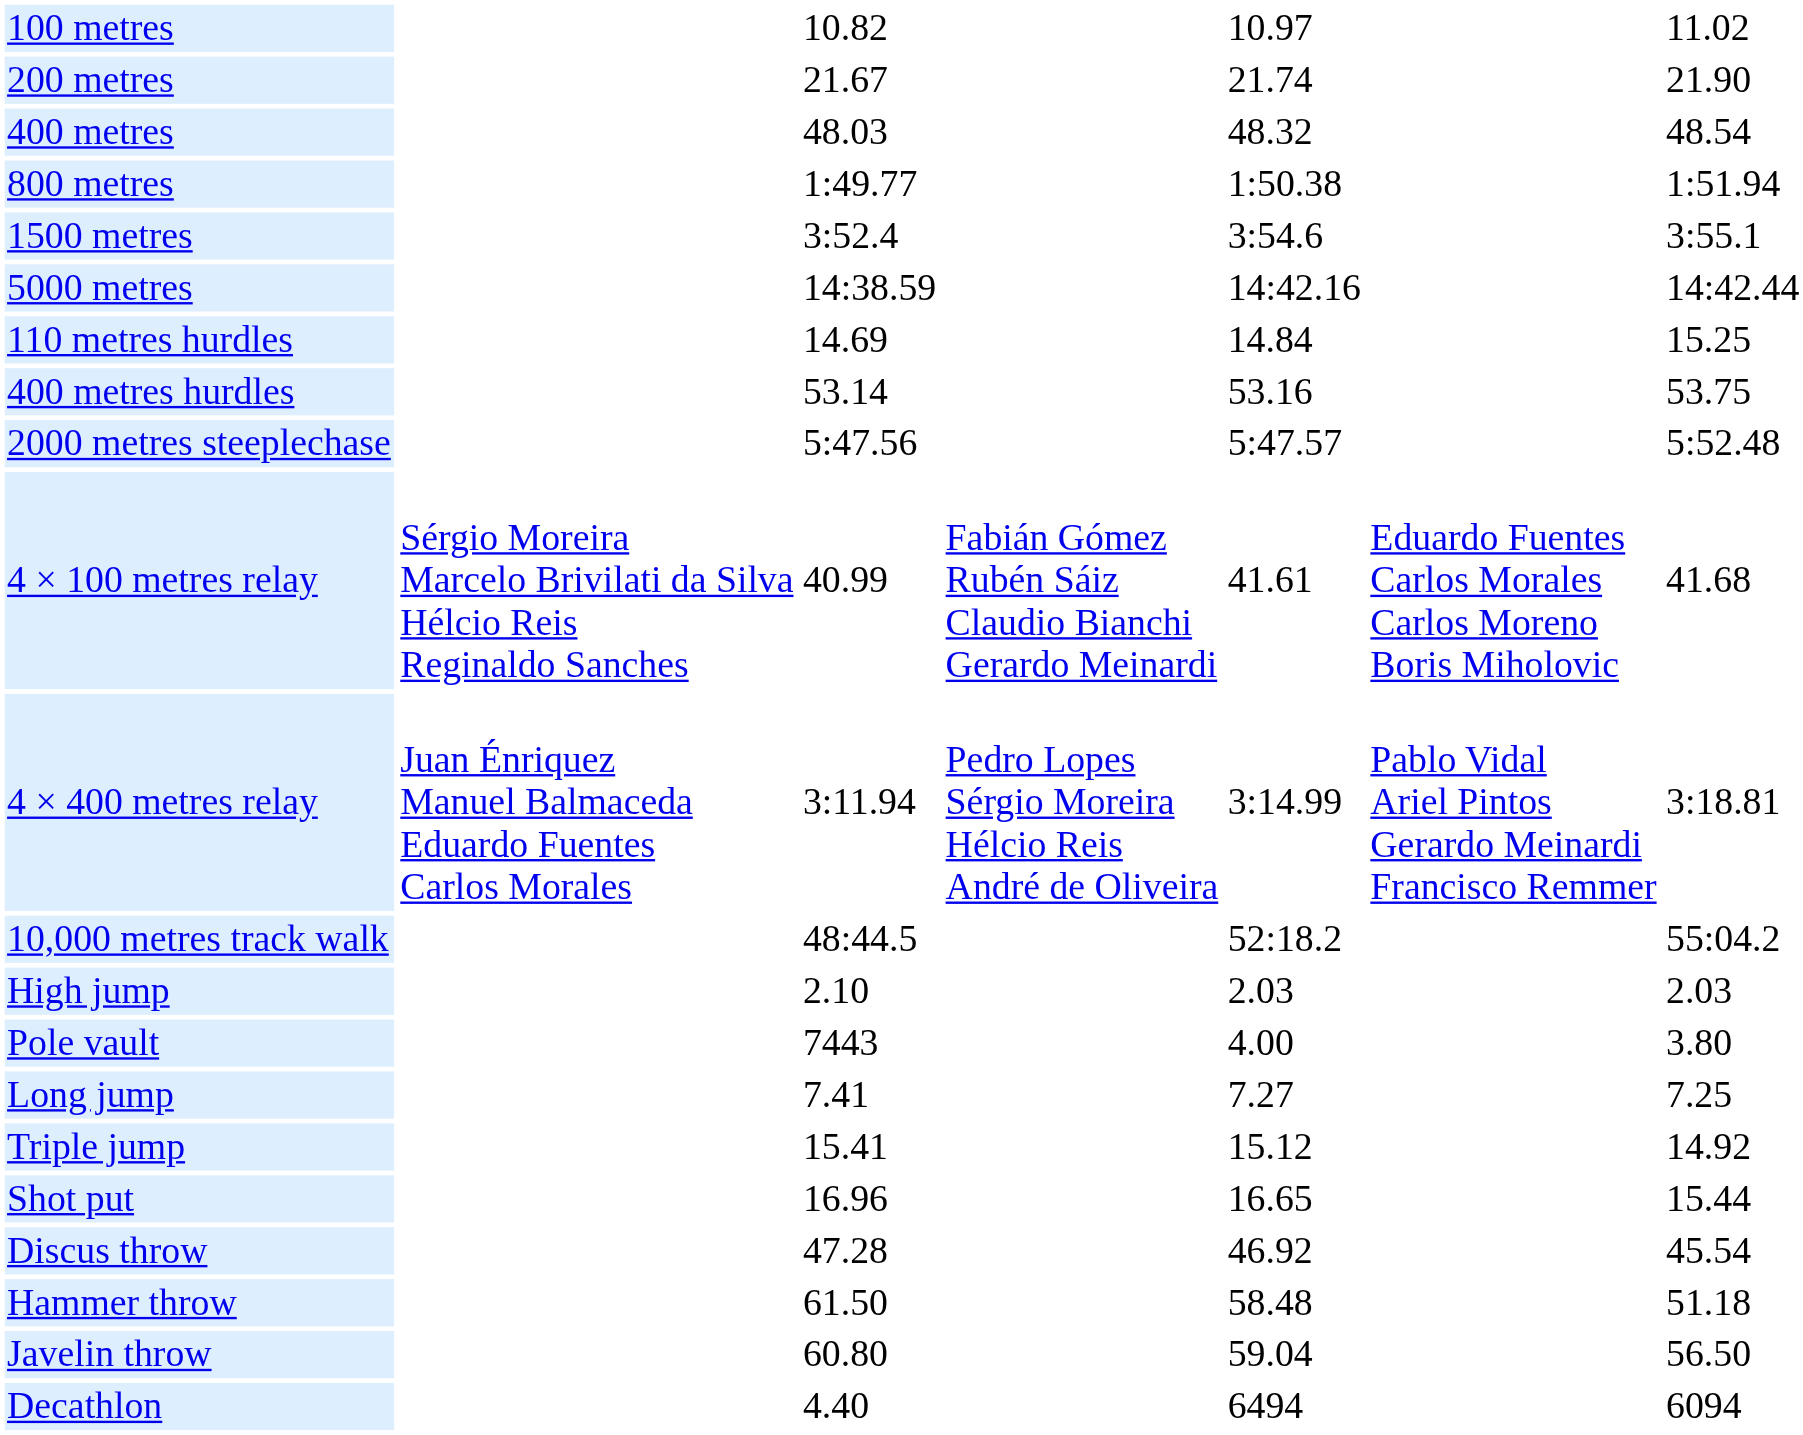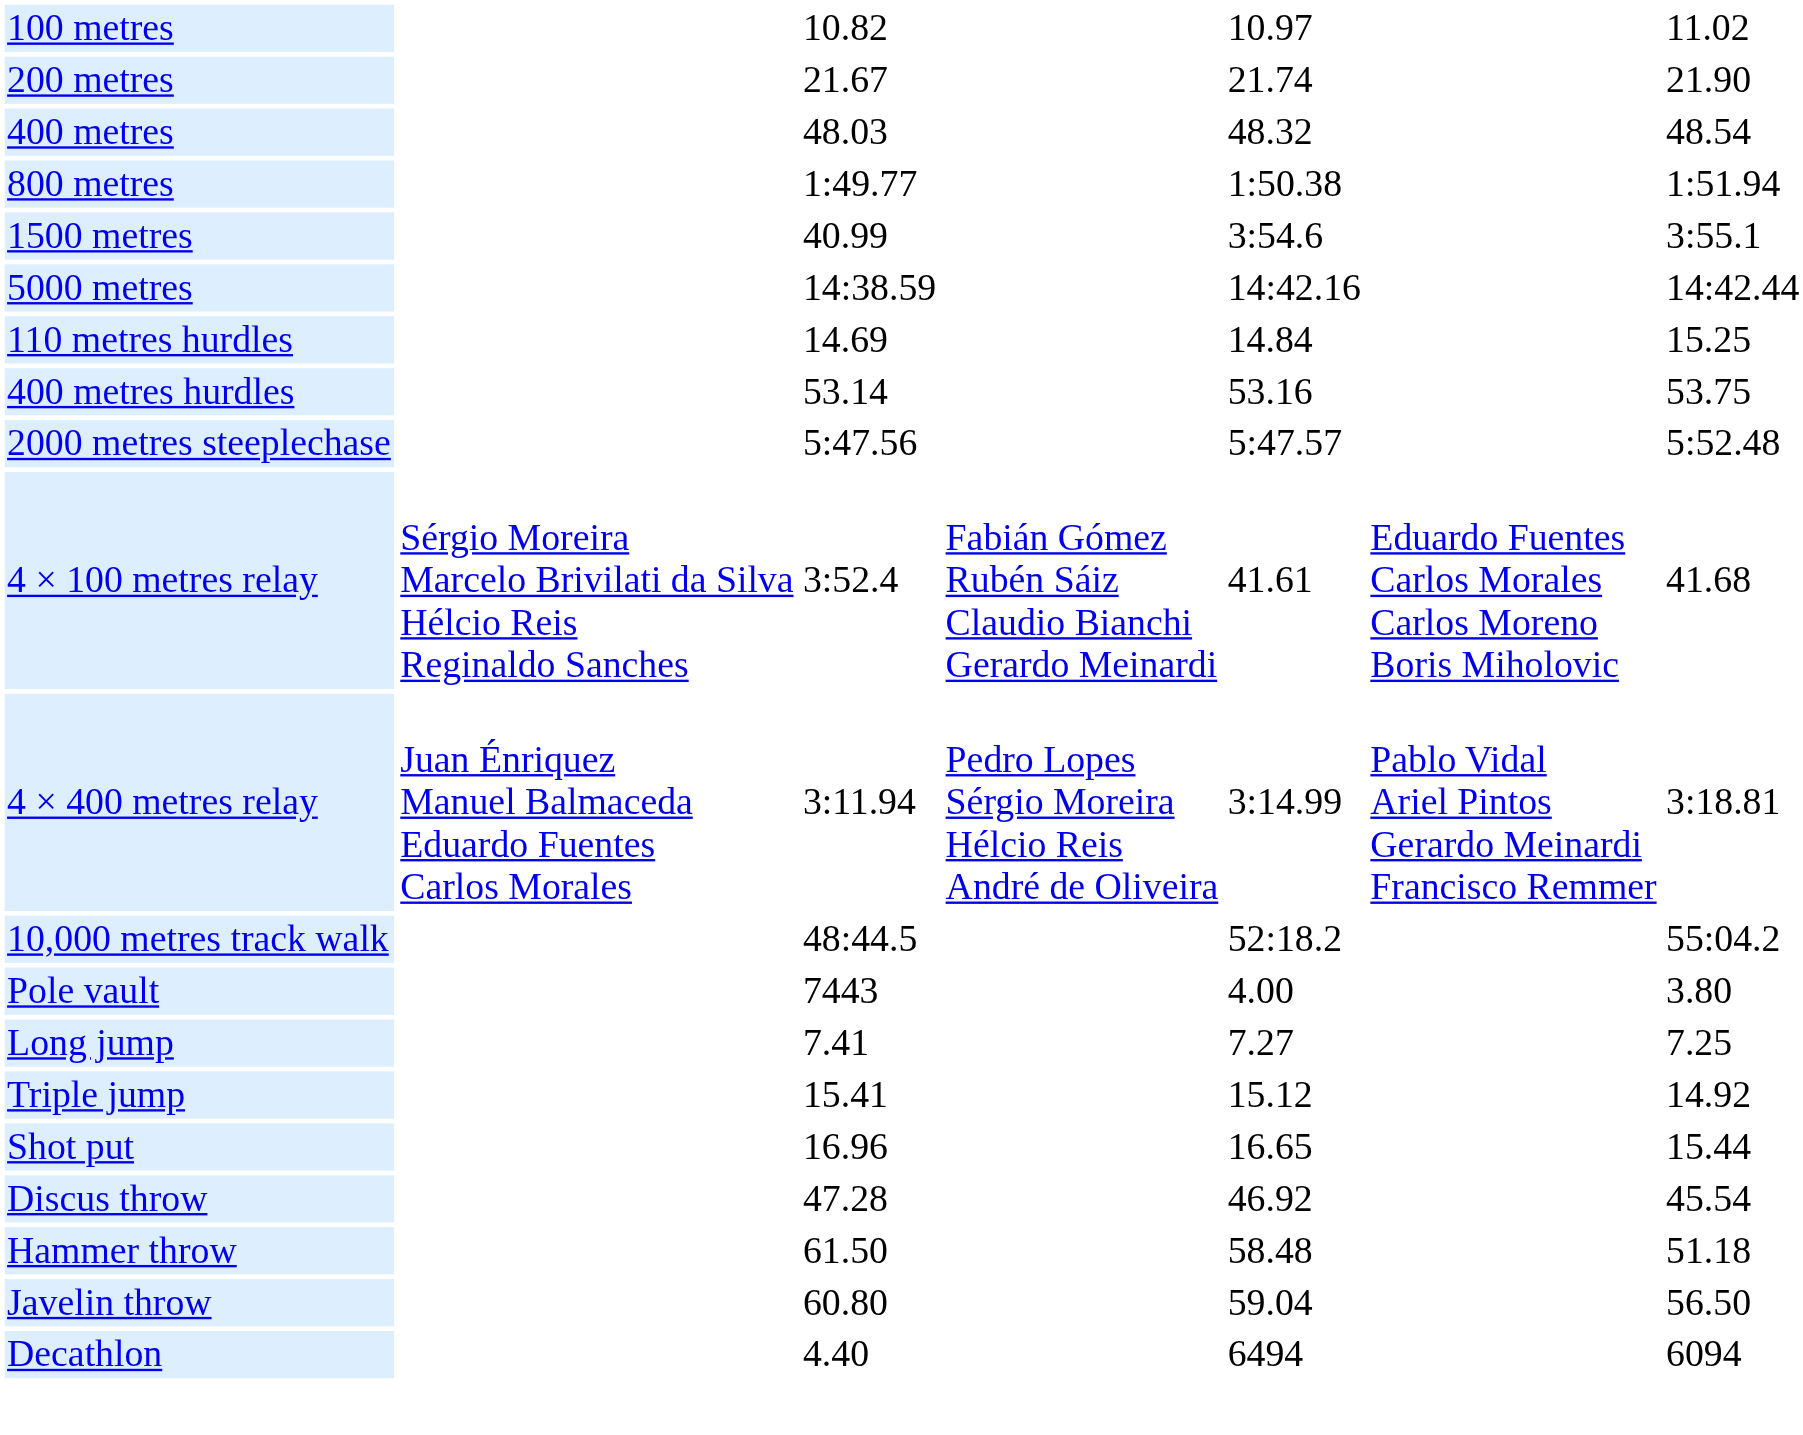1500 metres | column 3: 3:52.4 -> 40.99
4 × 100 metres relay | column 3: 40.99 -> 3:52.4
- row: High jump | 2.10 | 2.03 | 2.03
